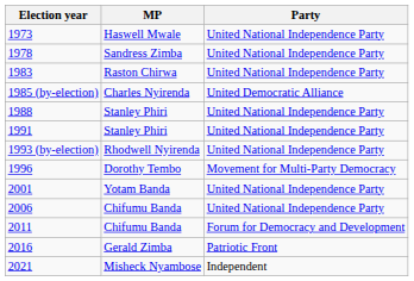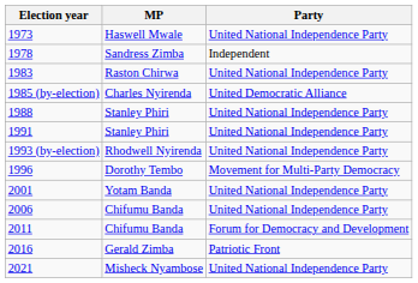1978 | Party: United National Independence Party -> Independent
2021 | Party: Independent -> United National Independence Party
